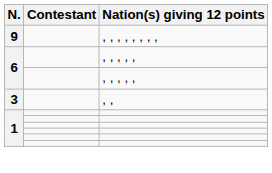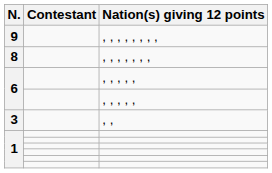+ row: 8 | , , , , , , ,
